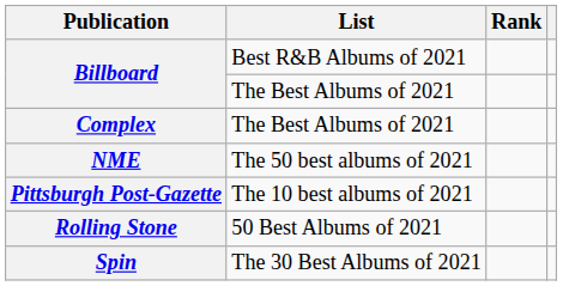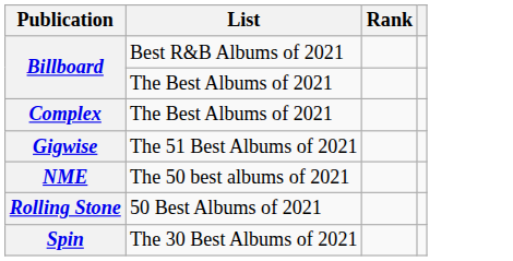+ row: Gigwise | The 51 Best Albums of 2021
- row: Pittsburgh Post-Gazette | The 10 best albums of 2021
